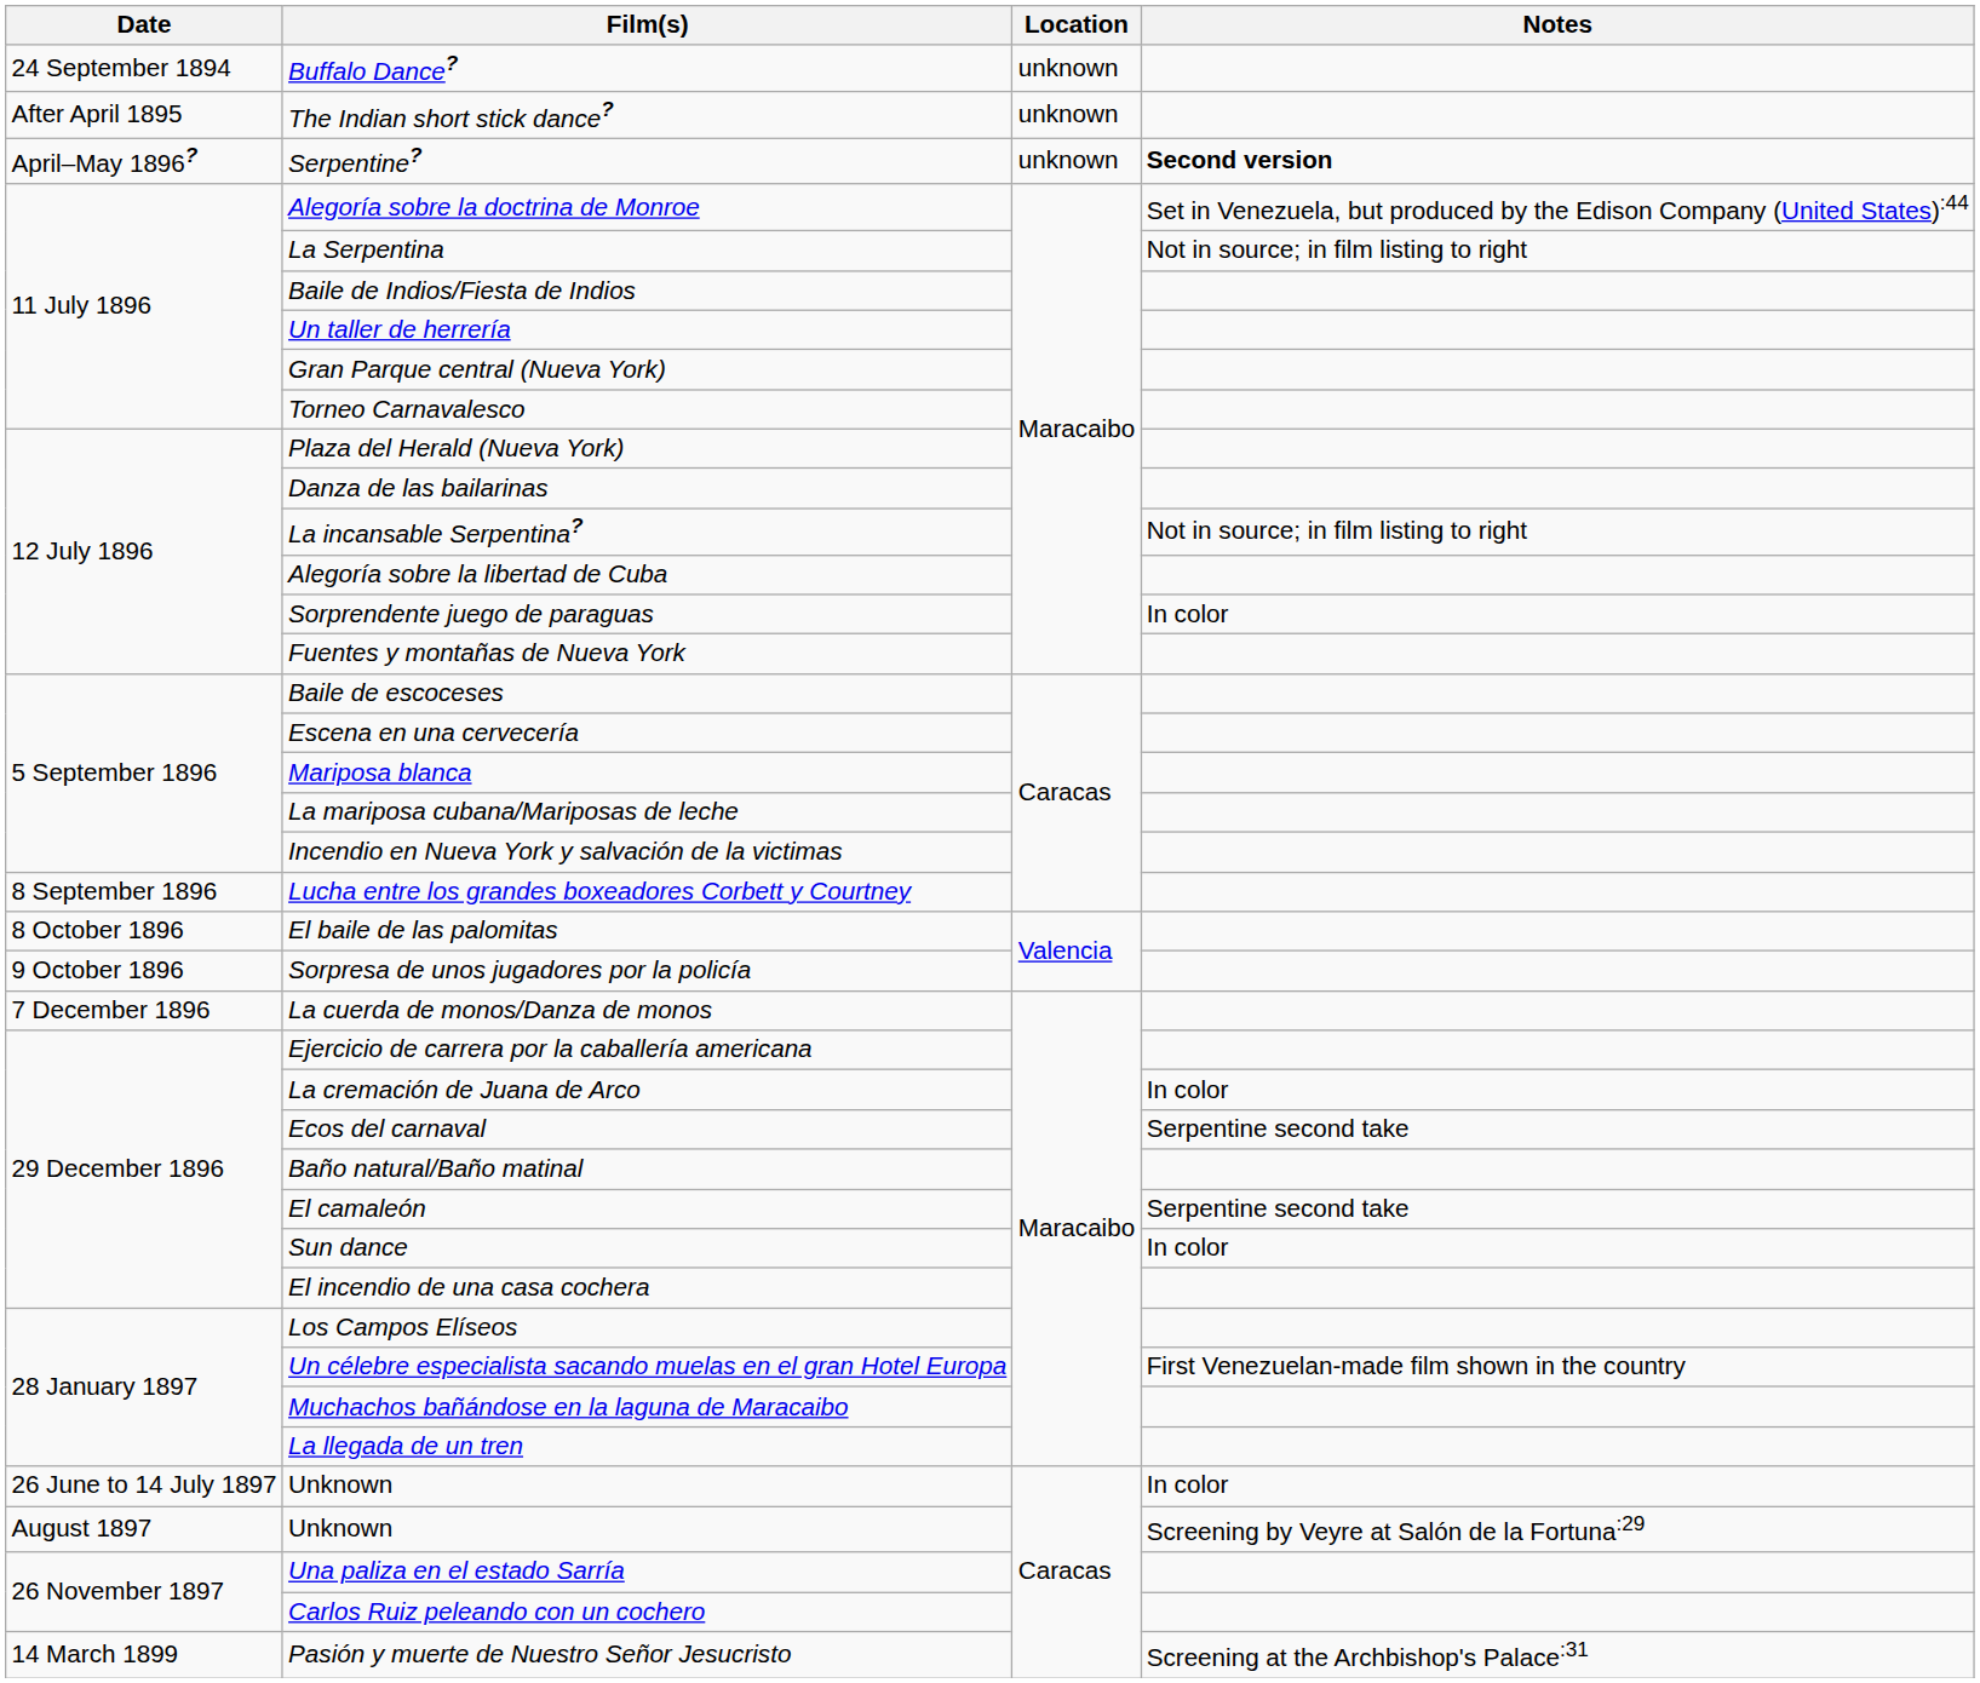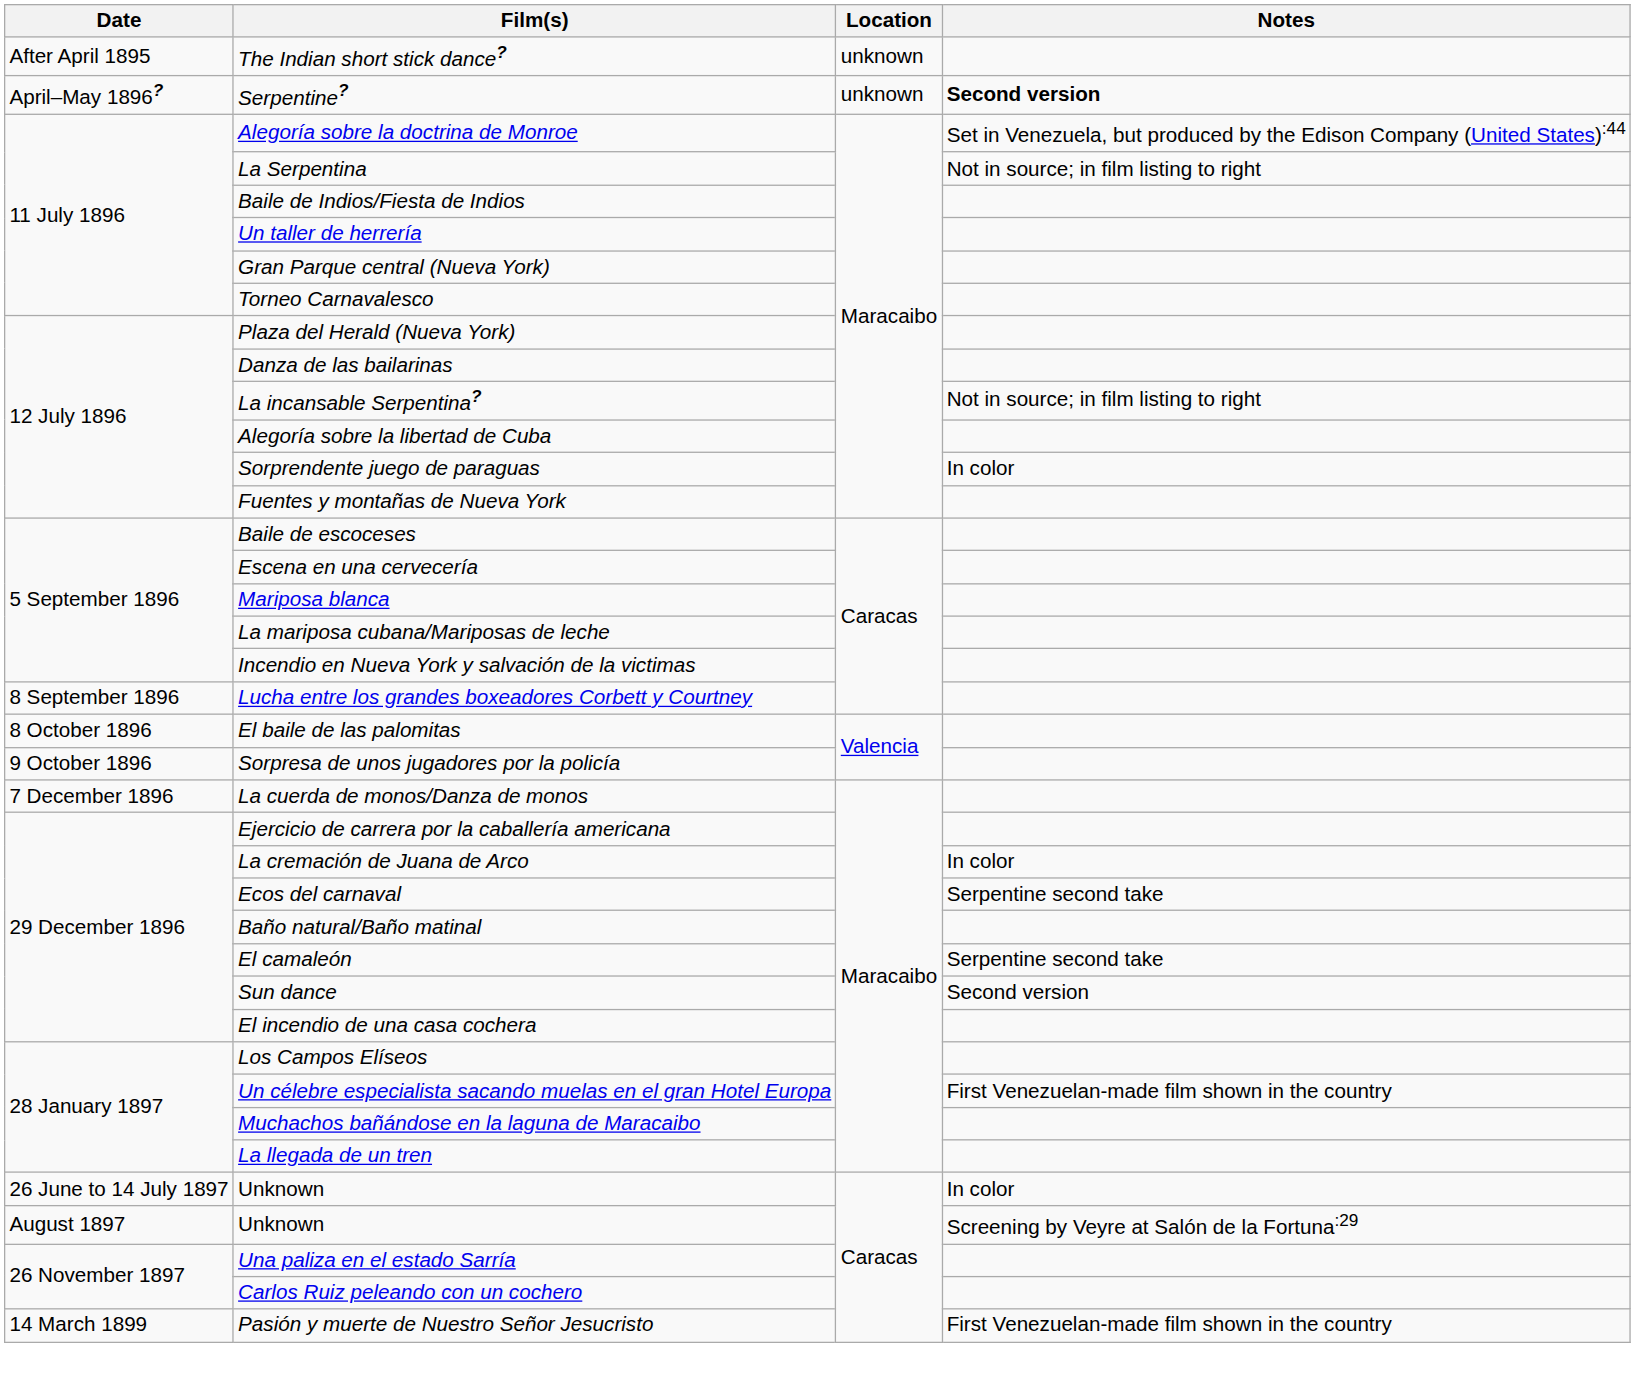- row: 24 September 1894 | Buffalo Dance? | unknown
Sun dance | Notes: In color -> Second version
Pasión y muerte de Nuestro Señor Jesucristo | Notes: Screening at the Archbishop's Palace:31 -> First Venezuelan-made film shown in the country
